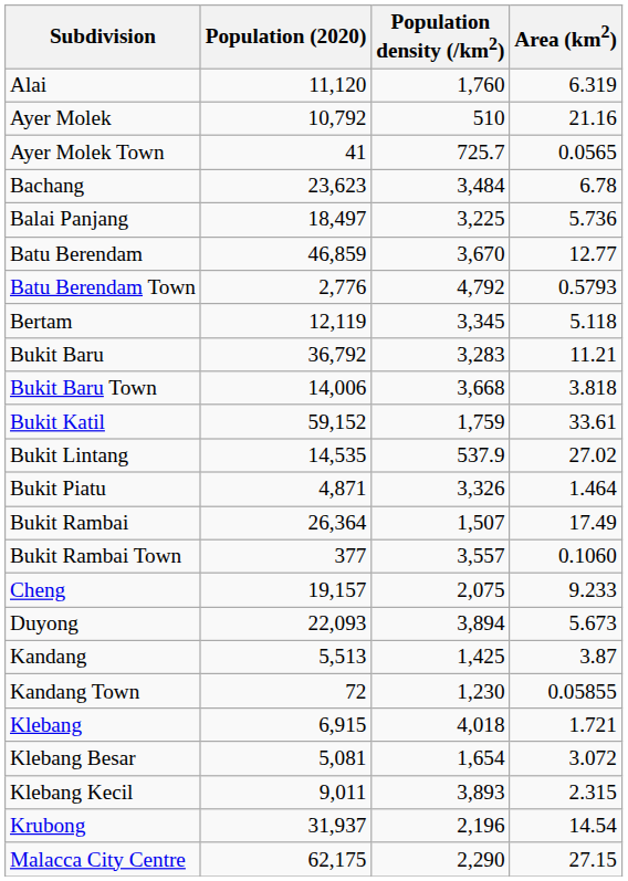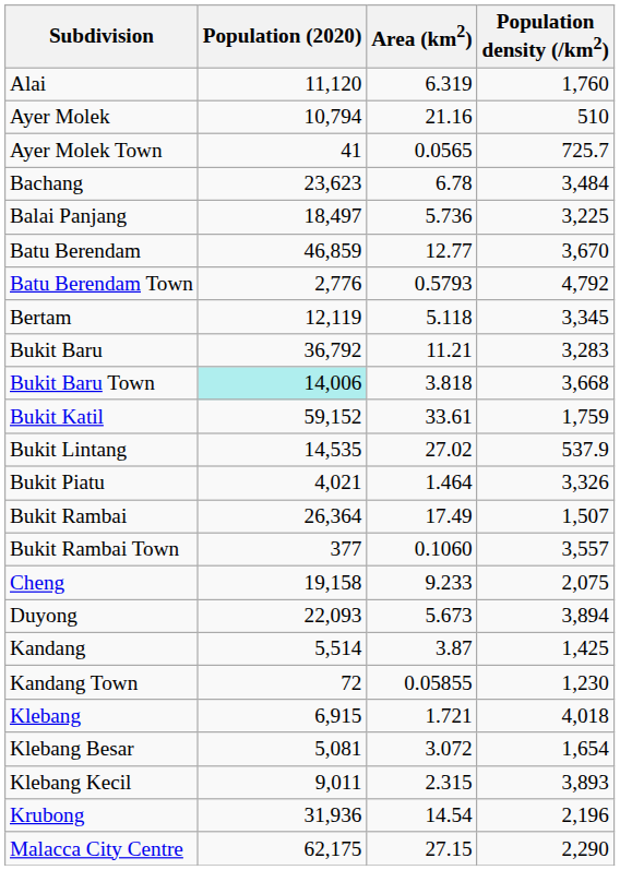columns swapped: Area (km2) <-> Population density (/km2)
Ayer Molek | Population (2020): 10,792 -> 10,794
Bukit Baru Town | Population (2020): no background -> paleturquoise background
Bukit Piatu | Population (2020): 4,871 -> 4,021
Cheng | Population (2020): 19,157 -> 19,158
Kandang | Population (2020): 5,513 -> 5,514
Krubong | Population (2020): 31,937 -> 31,936
